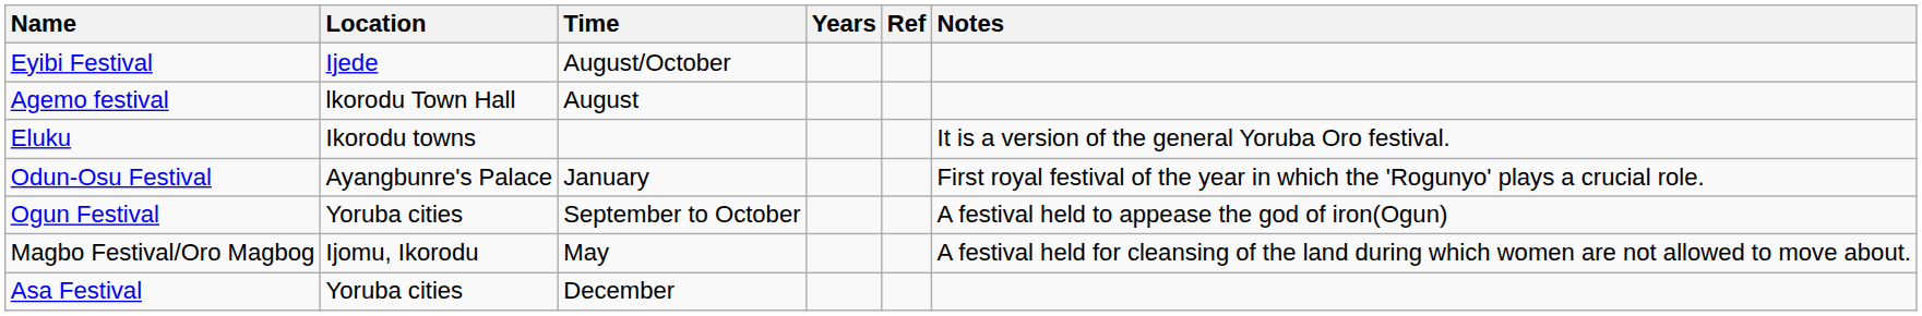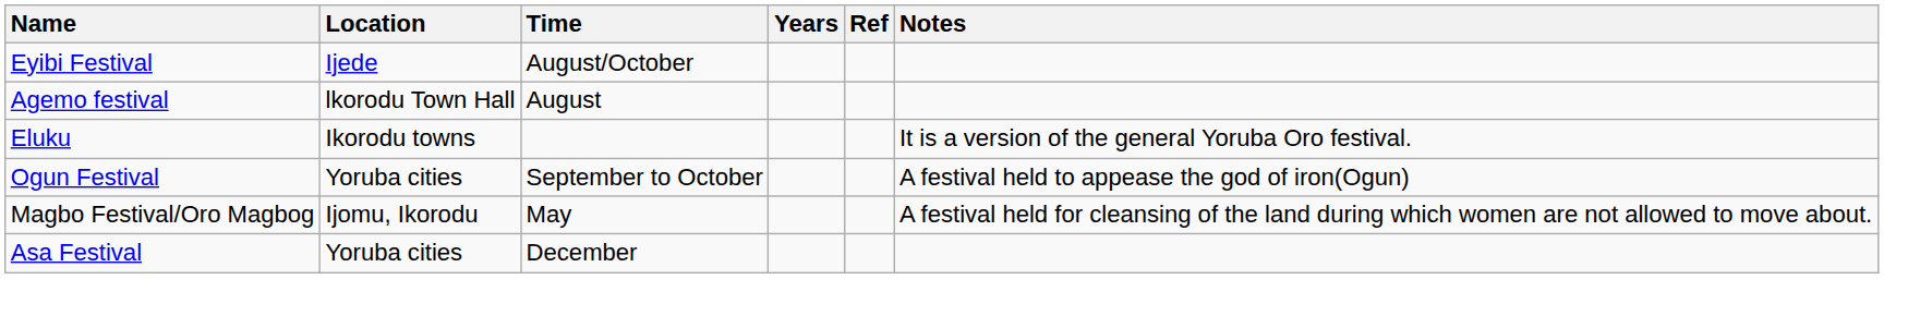- row: Odun-Osu Festival | Ayangbunre's Palace | January | First royal festival of the year in which the 'Rogunyo' plays a crucial role.
